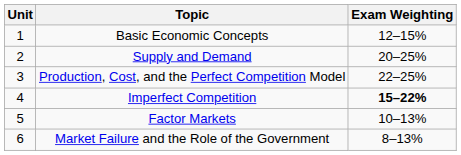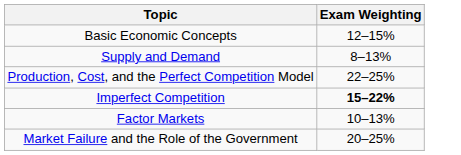- column: Unit | 1 | 2 | 3 | 4 | 5 | 6
Supply and Demand | Exam Weighting: 20–25% -> 8–13%
Market Failure and the Role of the Government | Exam Weighting: 8–13% -> 20–25%
